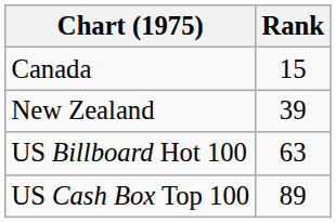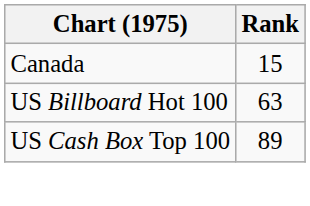- row: New Zealand | 39
